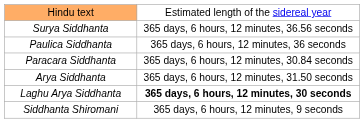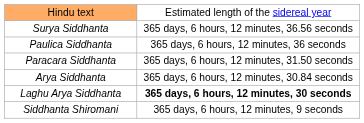Paracara Siddhanta | column 2: 365 days, 6 hours, 12 minutes, 30.84 seconds -> 365 days, 6 hours, 12 minutes, 31.50 seconds
Arya Siddhanta | column 2: 365 days, 6 hours, 12 minutes, 31.50 seconds -> 365 days, 6 hours, 12 minutes, 30.84 seconds
